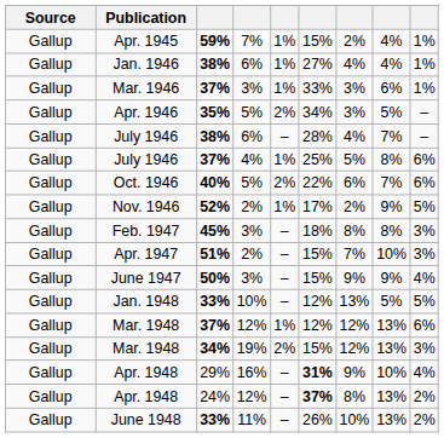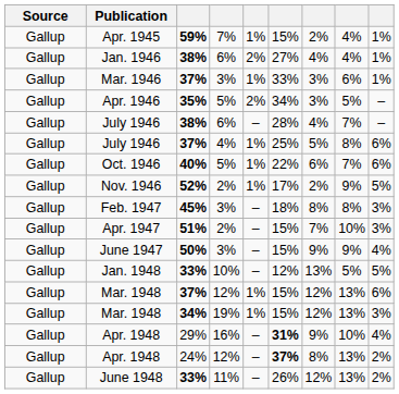Jan. 1946 | column 5: 1% -> 2%
Oct. 1946 | column 5: 2% -> 1%
Mar. 1948 / 37% | column 6: 12% -> 15%
Mar. 1948 / 34% | column 5: 2% -> 1%
June 1948 | column 7: 10% -> 12%
